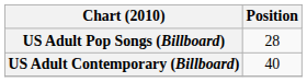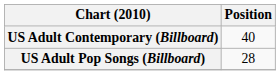rows swapped: US Adult Contemporary (Billboard) <-> US Adult Pop Songs (Billboard)
